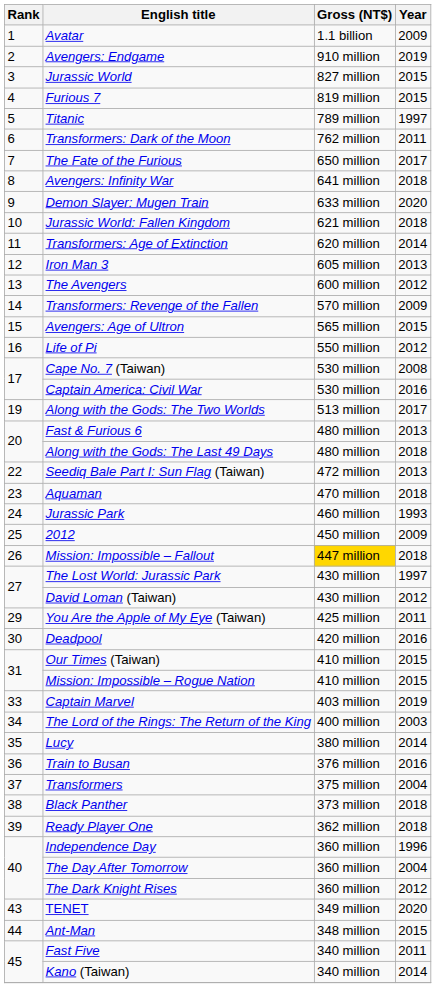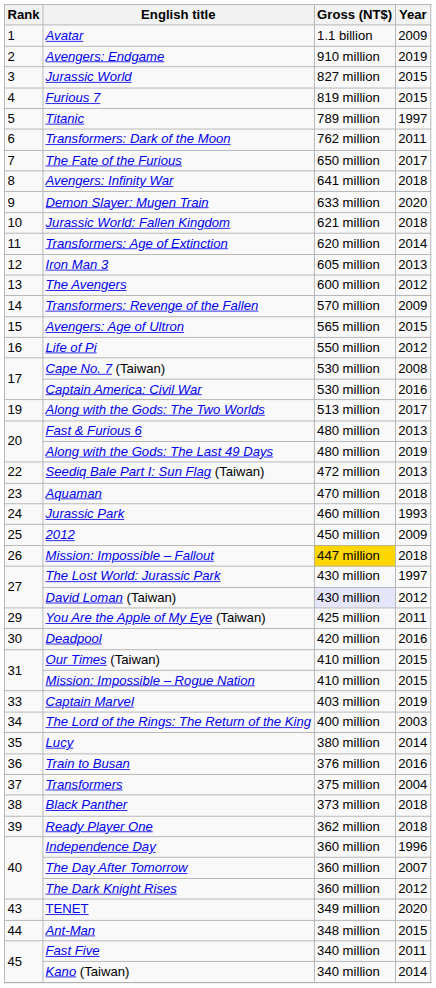Along with the Gods: The Last 49 Days | Year: 2018 -> 2019
David Loman (Taiwan) | Gross (NT$): no background -> lavender background
The Day After Tomorrow | Year: 2004 -> 2007
